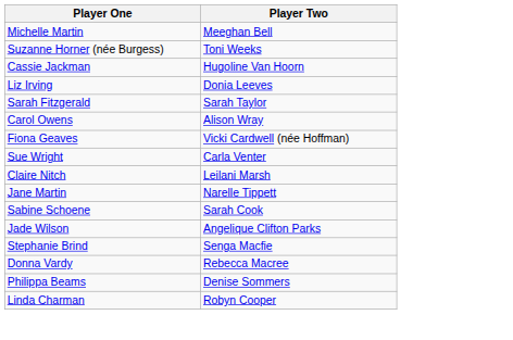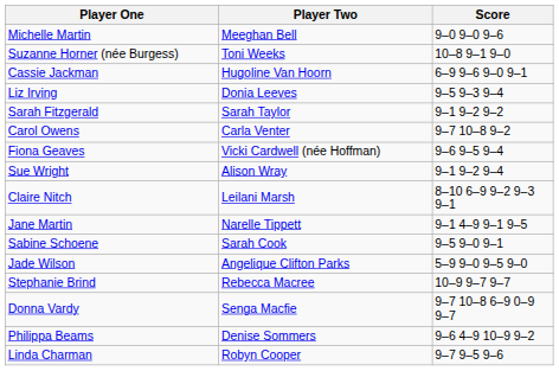+ column: Score | 9–0 9–0 9–6 | 10–8 9–1 9–0 | 6–9 9–6 9–0 9–1 | 9–5 9–3 9–4 | 9–1 9–2 9–2 | 9–7 10–8 9–2 | 9–6 9–5 9–4 | 9–1 9–2 9–4 | 8–10 6–9 9–2 9–3 9–1 | 9–1 4–9 9–1 9–5 | 9–5 9–0 9–1 | 5–9 9–0 9–5 9–0 | 10–9 9–7 9–7 | 9–7 10–8 6–9 0–9 9–7 | 9–6 4–9 10–9 9–2 | 9–7 9–5 9–6
Carol Owens | Player Two: Alison Wray -> Carla Venter
Sue Wright | Player Two: Carla Venter -> Alison Wray
Stephanie Brind | Player Two: Senga Macfie -> Rebecca Macree
Donna Vardy | Player Two: Rebecca Macree -> Senga Macfie
